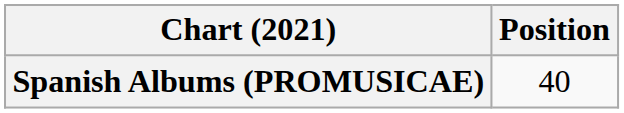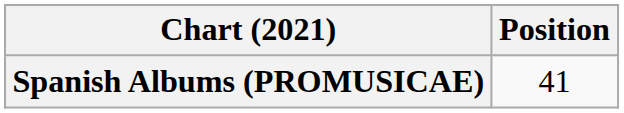Spanish Albums (PROMUSICAE) | Position: 40 -> 41
